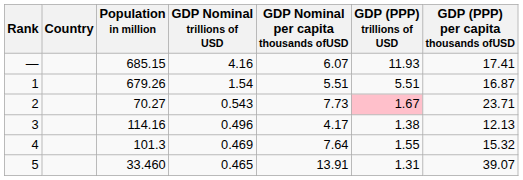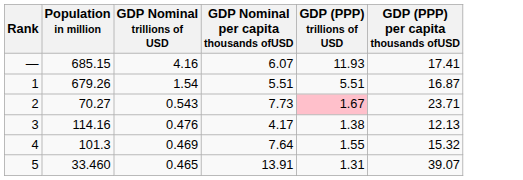- column: Country
3 | GDP Nominal trillions of USD: 0.496 -> 0.476
